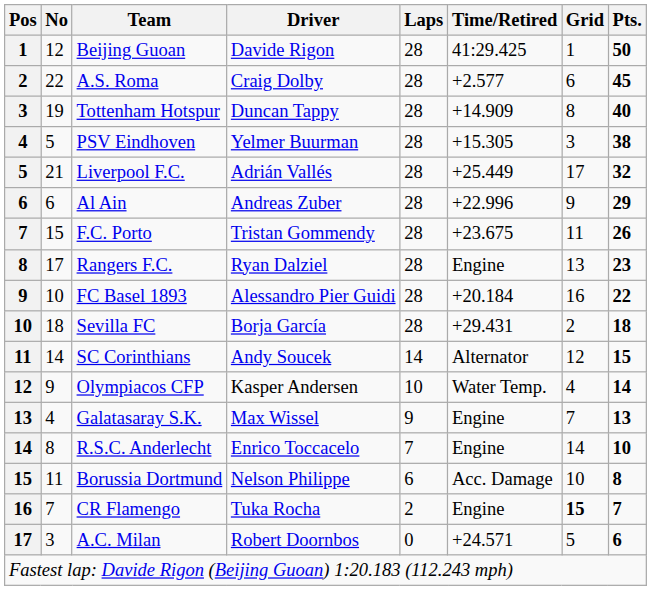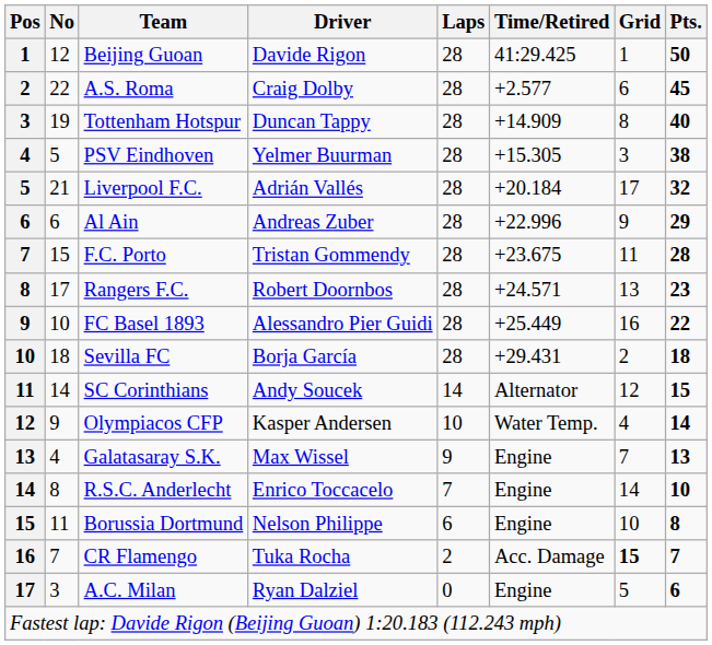Liverpool F.C. | Time/Retired: +25.449 -> +20.184
F.C. Porto | Pts.: 26 -> 28
Rangers F.C. | Driver: Ryan Dalziel -> Robert Doornbos
Rangers F.C. | Time/Retired: Engine -> +24.571
FC Basel 1893 | Time/Retired: +20.184 -> +25.449
Borussia Dortmund | Time/Retired: Acc. Damage -> Engine
CR Flamengo | Time/Retired: Engine -> Acc. Damage
A.C. Milan | Driver: Robert Doornbos -> Ryan Dalziel
A.C. Milan | Time/Retired: +24.571 -> Engine
